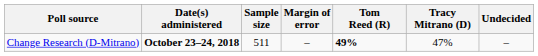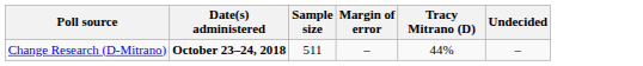- column: Tom Reed (R) | 49%
Change Research (D-Mitrano) | Tracy Mitrano (D): 47% -> 44%
